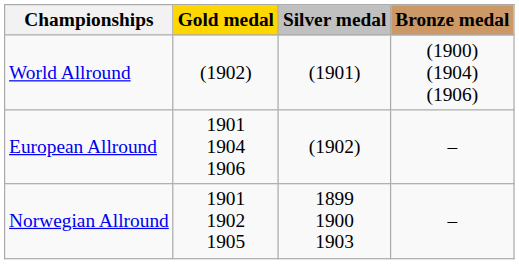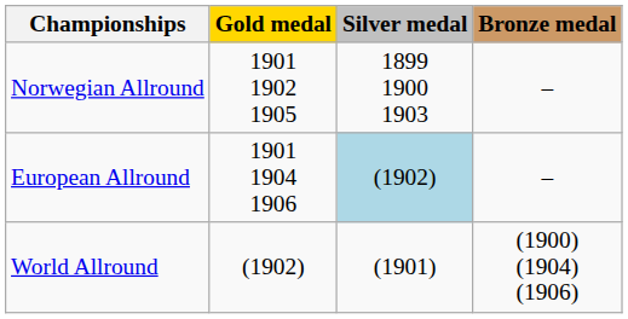rows swapped: World Allround <-> Norwegian Allround
European Allround | Silver medal: no background -> lightblue background
